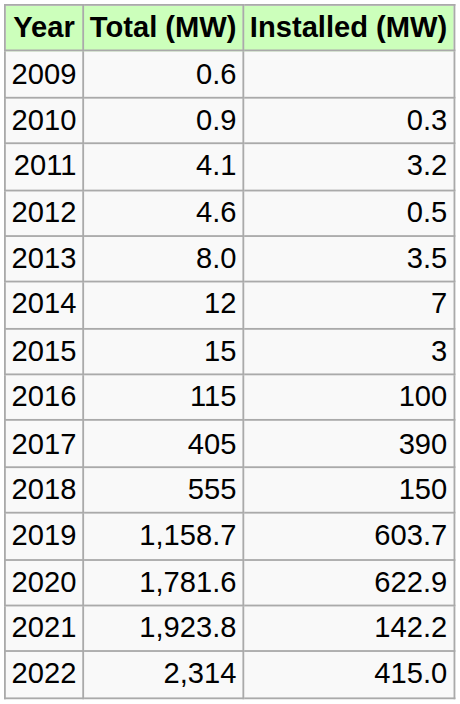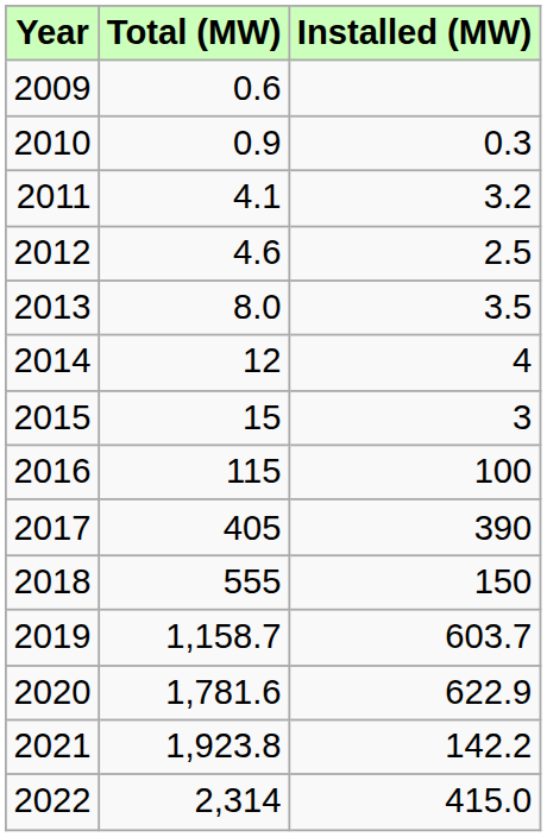2012 | Installed (MW): 0.5 -> 2.5
2014 | Installed (MW): 7 -> 4
